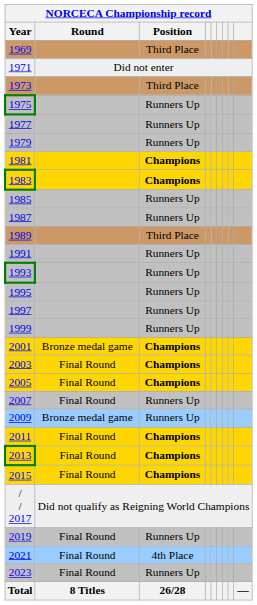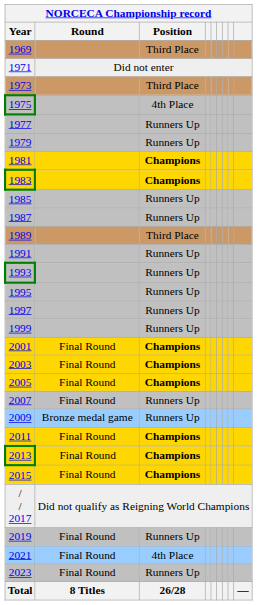1975 | Position: Runners Up -> 4th Place
2001 | Round: Bronze medal game -> Final Round
